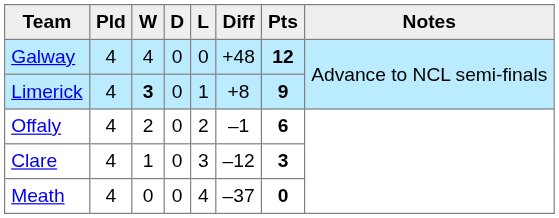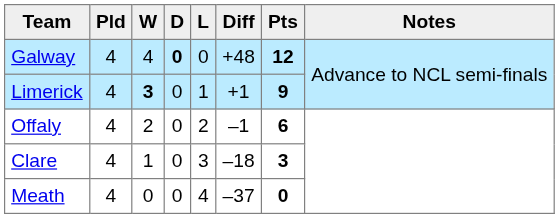Galway | D: normal -> bold
Limerick | Diff: +8 -> +1
Clare | Diff: –12 -> –18
